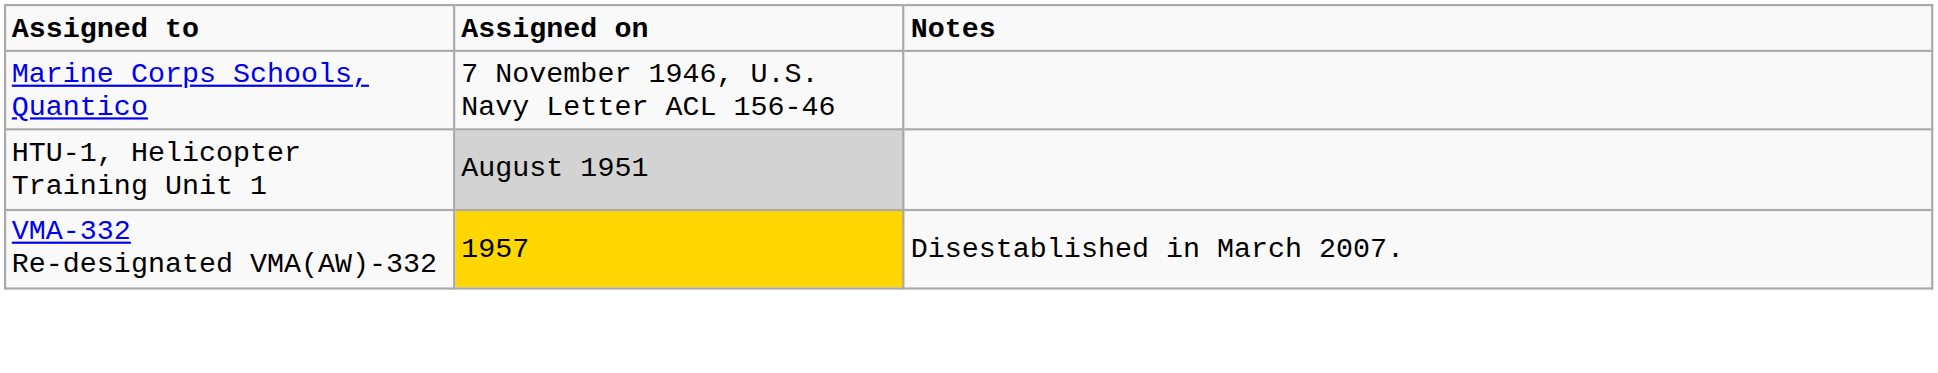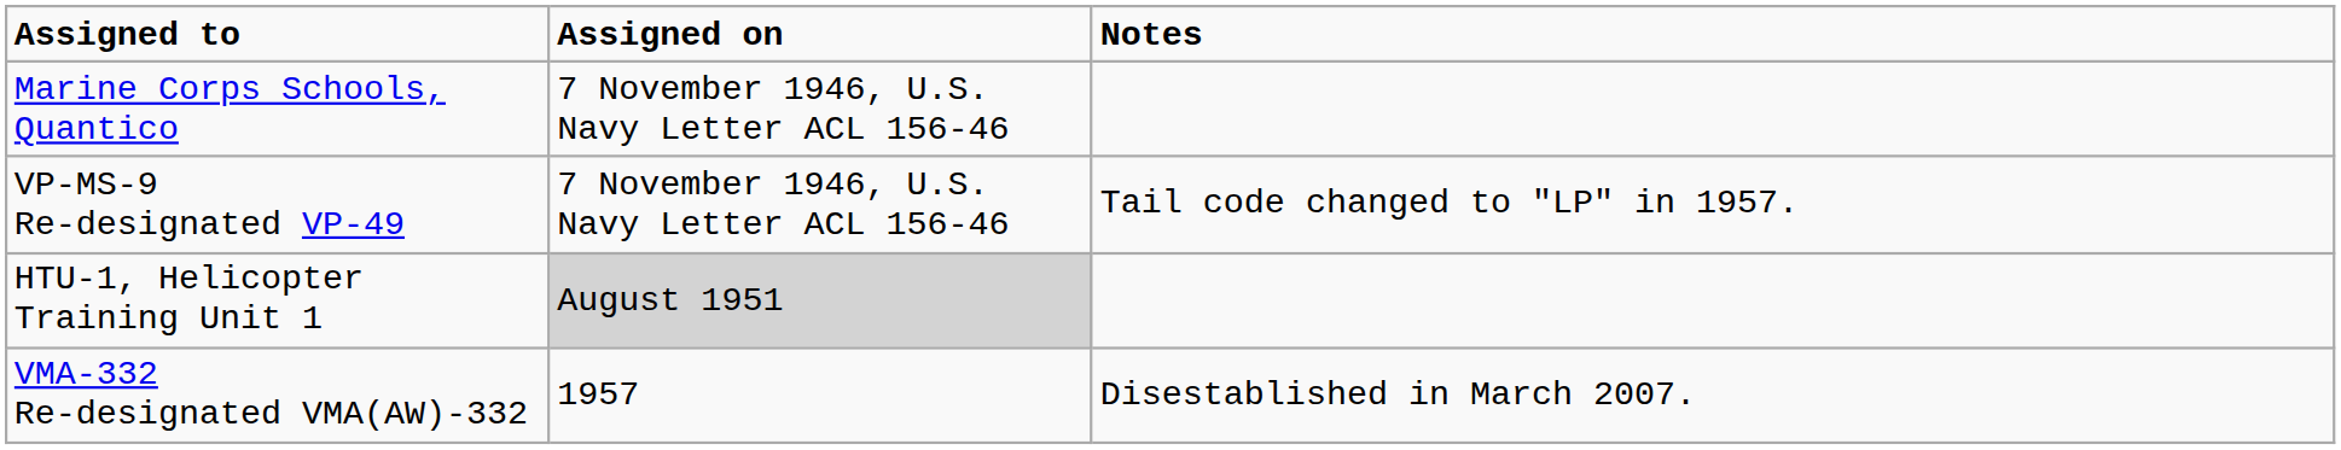+ row: VP-MS-9 Re-designated VP-49 | 7 November 1946, U.S. Navy Letter ACL 156-46 | Tail code changed to "LP" in 1957.
VMA-332 Re-designated VMA(AW)-332 | Assigned on: gold background -> no background
